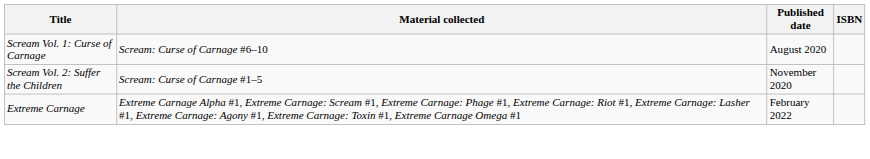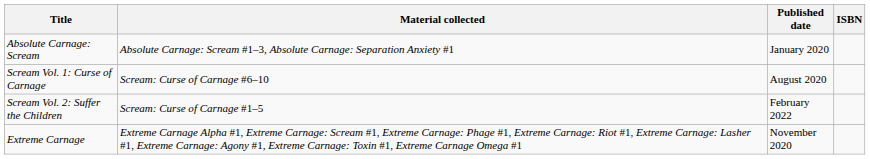+ row: Absolute Carnage: Scream | Absolute Carnage: Scream #1–3, Absolute Carnage: Separation Anxiety #1 | January 2020
Scream Vol. 2: Suffer the Children | Published date: November 2020 -> February 2022
Extreme Carnage | Published date: February 2022 -> November 2020
